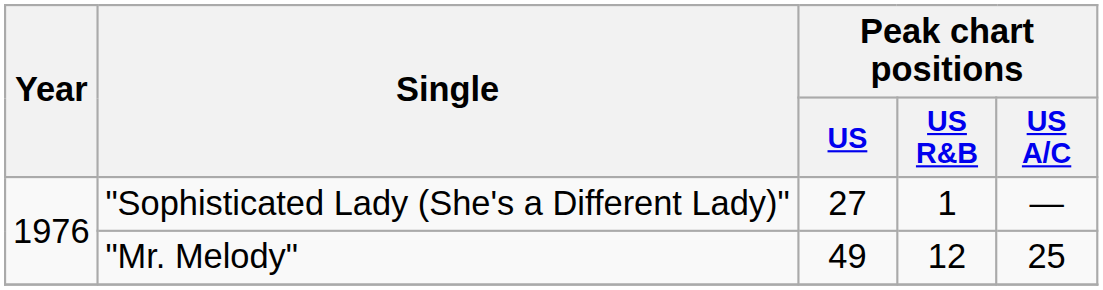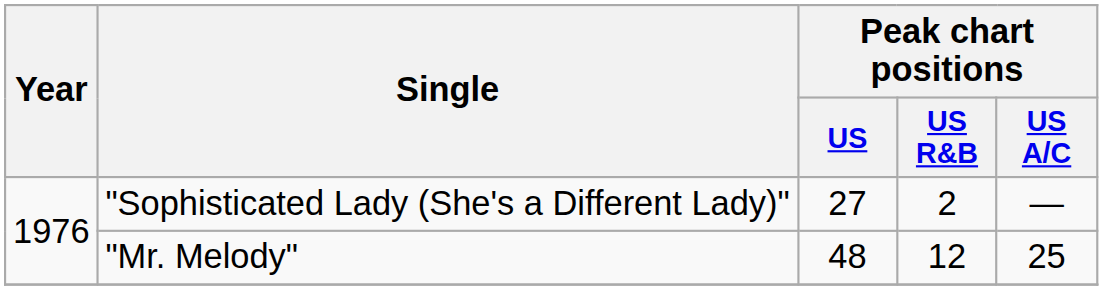"Sophisticated Lady (She's a Different Lady)" | Peak chart positions / US R&B: 1 -> 2
"Mr. Melody" | Peak chart positions / US: 49 -> 48
